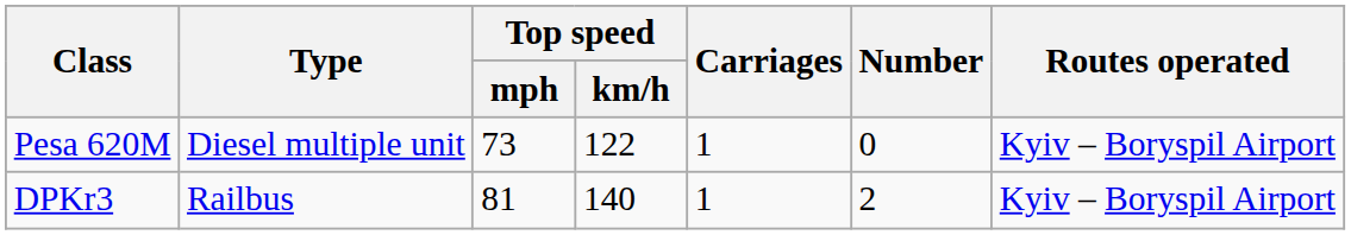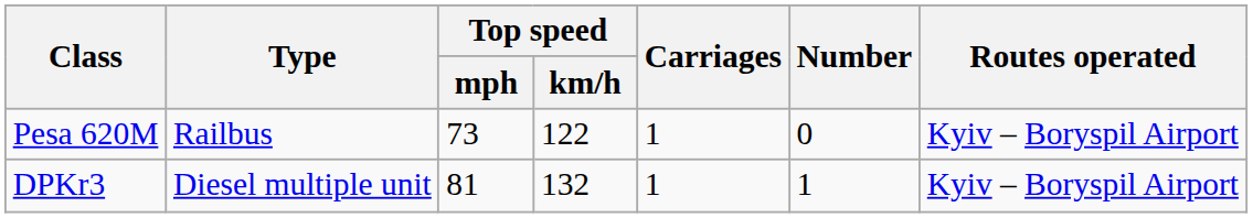Pesa 620M | Type: Diesel multiple unit -> Railbus
DPKr3 | Type: Railbus -> Diesel multiple unit
DPKr3 | Top speed / km/h: 140 -> 132
DPKr3 | Number: 2 -> 1
